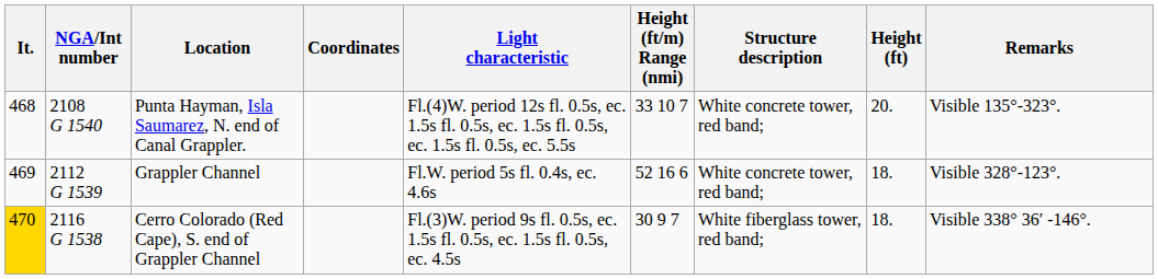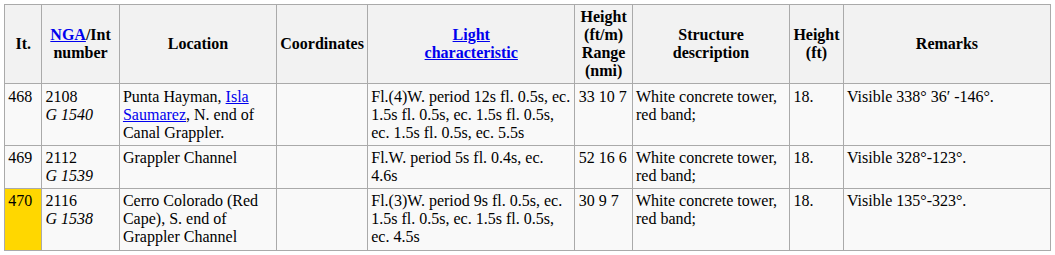Punta Hayman, Isla Saumarez, N. end of Canal Grappler. | Height (ft): 20. -> 18.
Punta Hayman, Isla Saumarez, N. end of Canal Grappler. | Remarks: Visible 135°-323°. -> Visible 338° 36′ -146°.
Cerro Colorado (Red Cape), S. end of Grappler Channel | Structure description: White fiberglass tower, red band; -> White concrete tower, red band;
Cerro Colorado (Red Cape), S. end of Grappler Channel | Remarks: Visible 338° 36′ -146°. -> Visible 135°-323°.
